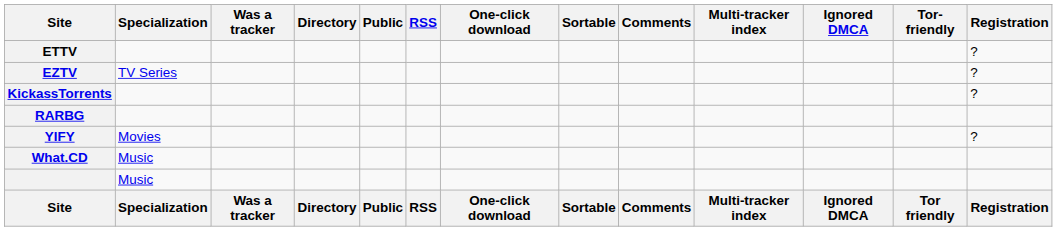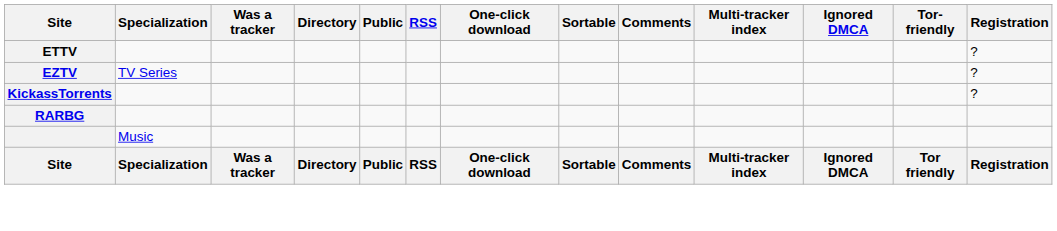- row: YIFY | Movies | ?
- row: What.CD | Music
